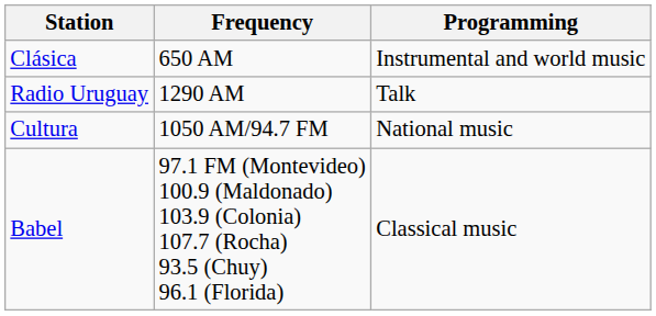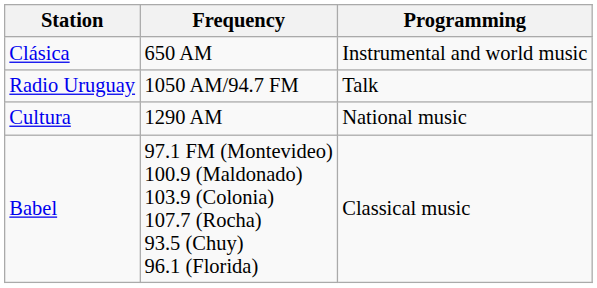Radio Uruguay | Frequency: 1290 AM -> 1050 AM/94.7 FM
Cultura | Frequency: 1050 AM/94.7 FM -> 1290 AM
